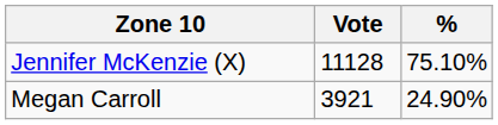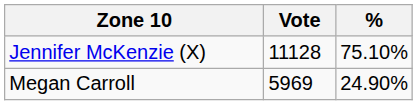Megan Carroll | Vote: 3921 -> 5969
